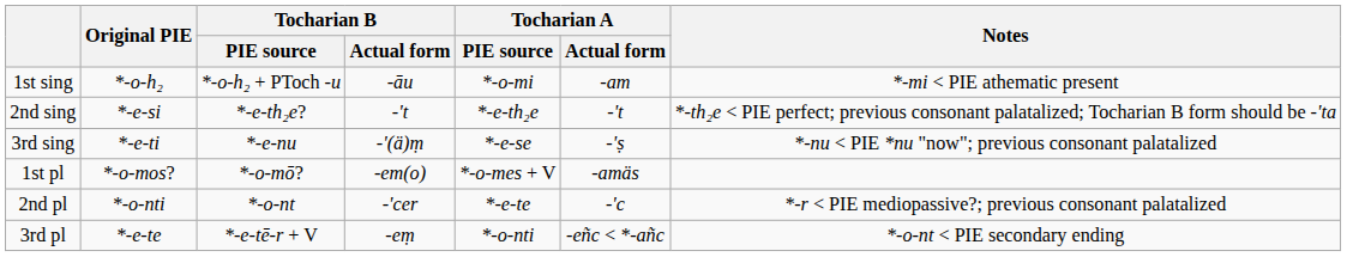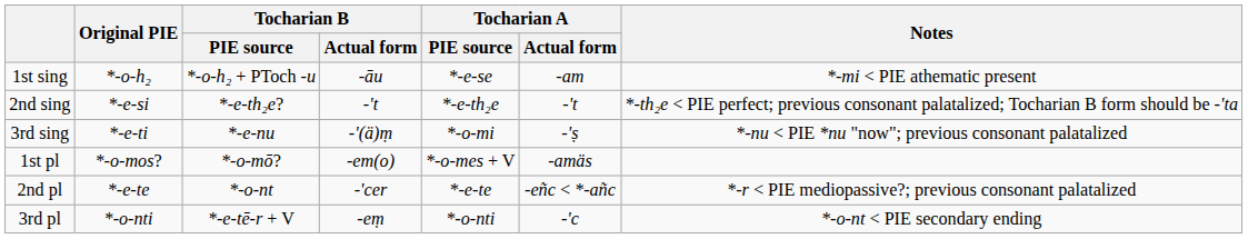1st sing | Tocharian A / PIE source: *-o-mi -> *-e-se
3rd sing | Tocharian A / PIE source: *-e-se -> *-o-mi
2nd pl | Original PIE: *-o-nti -> *-e-te
2nd pl | Tocharian A / Actual form: -'c -> -eñc < *-añc
3rd pl | Original PIE: *-e-te -> *-o-nti
3rd pl | Tocharian A / Actual form: -eñc < *-añc -> -'c
